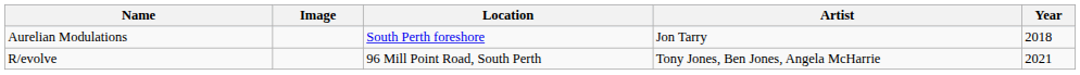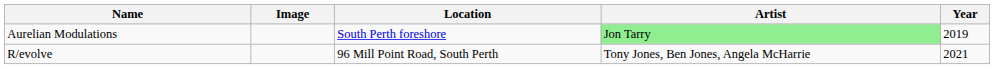Aurelian Modulations | Artist: no background -> lightgreen background
Aurelian Modulations | Year: 2018 -> 2019
